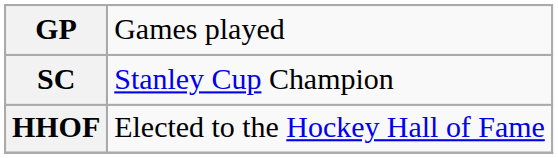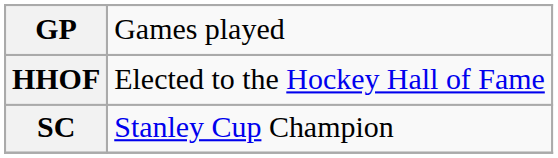rows swapped: HHOF <-> SC
